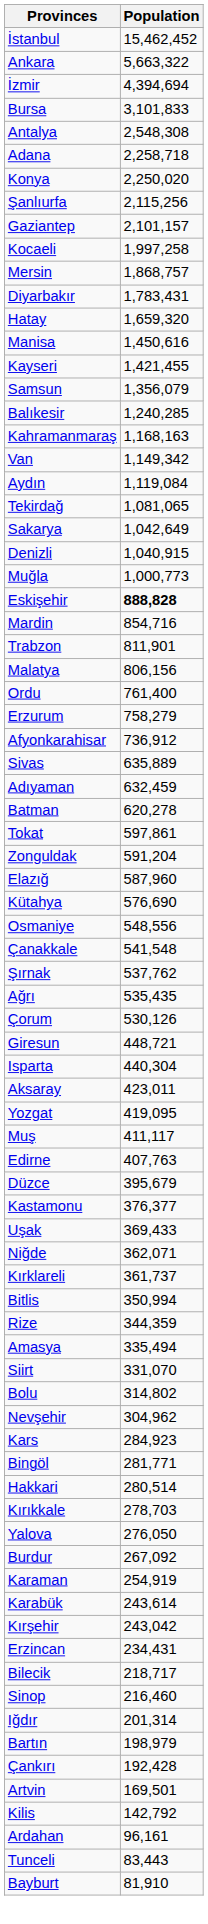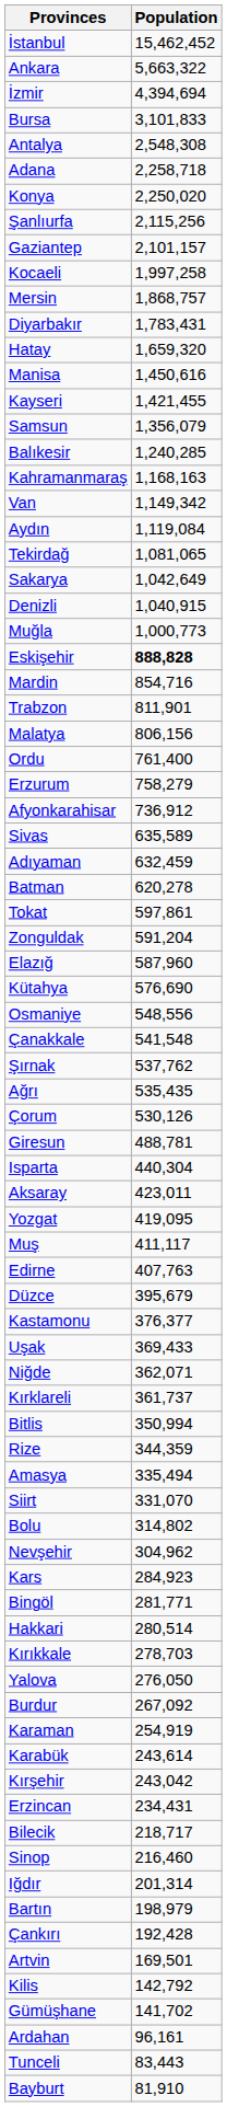Sivas | Population: 635,889 -> 635,589
Giresun | Population: 448,721 -> 488,781
+ row: Gümüşhane | 141,702
